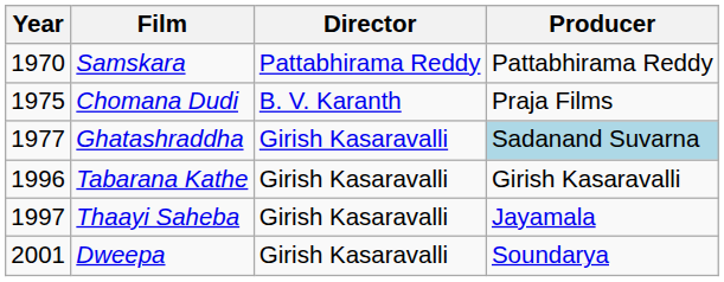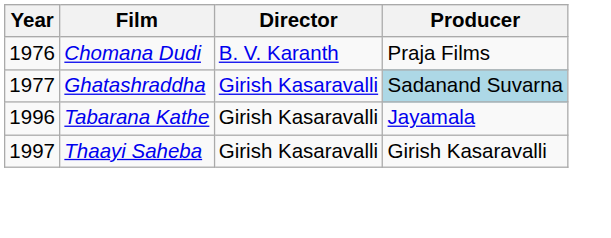- row: 1970 | Samskara | Pattabhirama Reddy | Pattabhirama Reddy
Chomana Dudi | Year: 1975 -> 1976
Tabarana Kathe | Producer: Girish Kasaravalli -> Jayamala
Thaayi Saheba | Producer: Jayamala -> Girish Kasaravalli
- row: 2001 | Dweepa | Girish Kasaravalli | Soundarya
